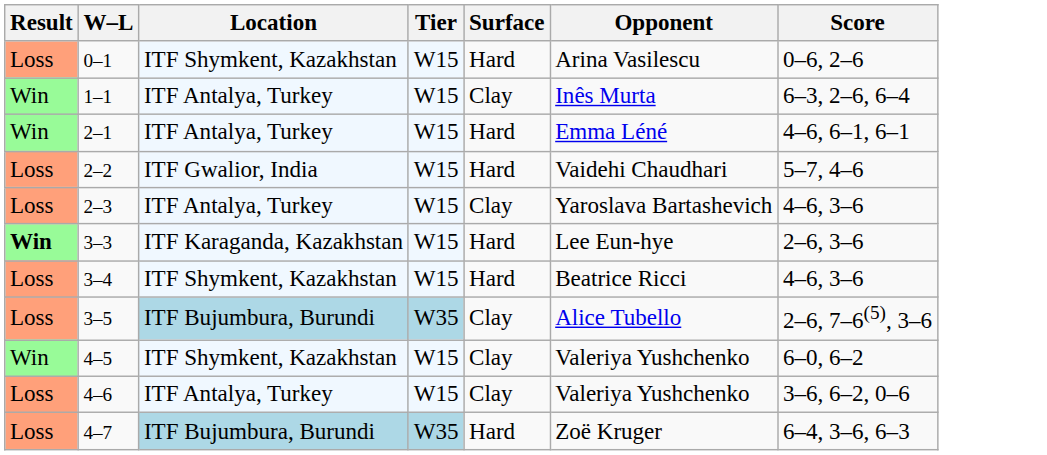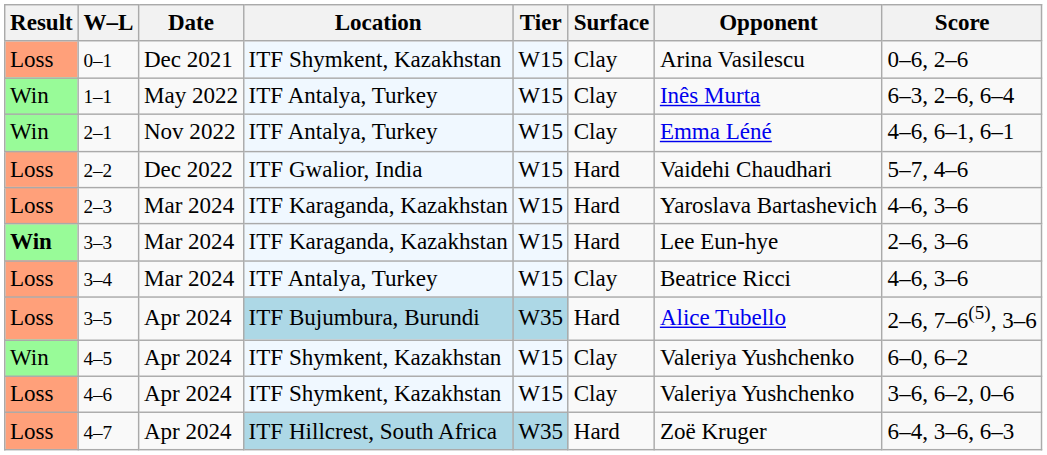+ column: Date | Dec 2021 | May 2022 | Nov 2022 | Dec 2022 | Mar 2024 | Mar 2024 | Mar 2024 | Apr 2024 | Apr 2024 | Apr 2024 | Apr 2024
0–1 | Surface: Hard -> Clay
2–1 | Surface: Hard -> Clay
2–3 | Location: ITF Antalya, Turkey -> ITF Karaganda, Kazakhstan
2–3 | Surface: Clay -> Hard
3–4 | Location: ITF Shymkent, Kazakhstan -> ITF Antalya, Turkey
3–4 | Surface: Hard -> Clay
3–5 | Surface: Clay -> Hard
4–6 | Location: ITF Antalya, Turkey -> ITF Shymkent, Kazakhstan
4–7 | Location: ITF Bujumbura, Burundi -> ITF Hillcrest, South Africa
